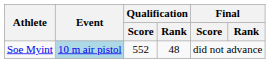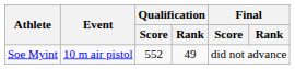Soe Myint | Event: lightblue background -> no background
Soe Myint | Qualification / Rank: 48 -> 49
